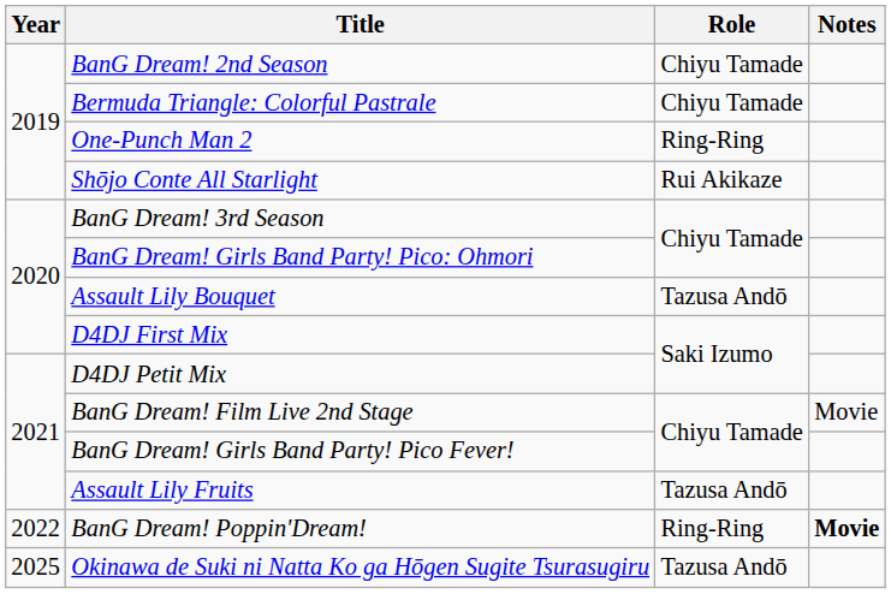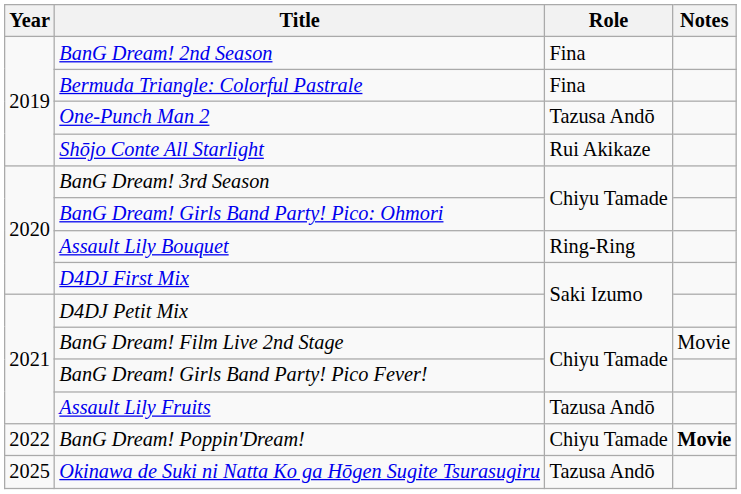BanG Dream! 2nd Season | Role: Chiyu Tamade -> Fina
Bermuda Triangle: Colorful Pastrale | Role: Chiyu Tamade -> Fina
One-Punch Man 2 | Role: Ring-Ring -> Tazusa Andō
Assault Lily Bouquet | Role: Tazusa Andō -> Ring-Ring
BanG Dream! Poppin'Dream! | Role: Ring-Ring -> Chiyu Tamade
